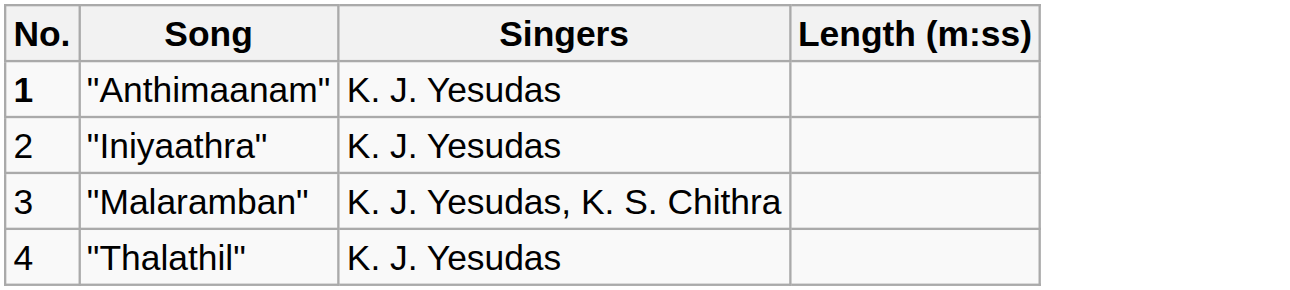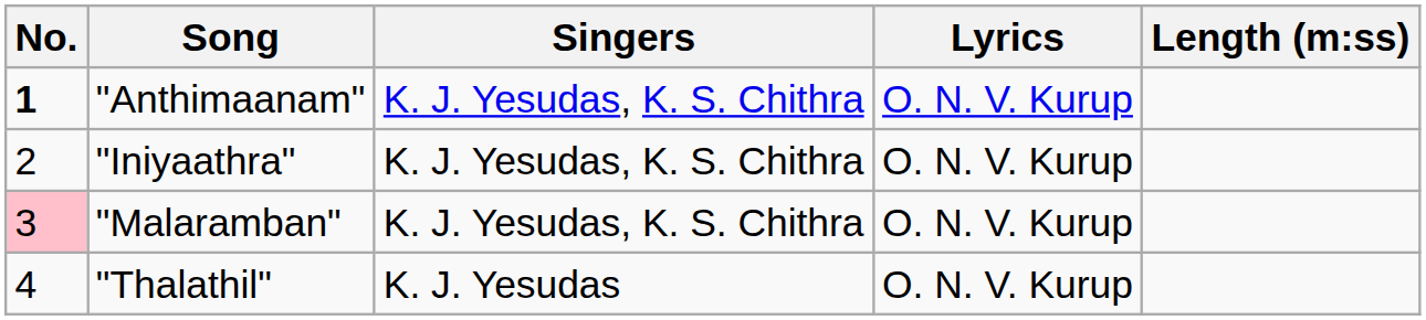+ column: Lyrics | O. N. V. Kurup | O. N. V. Kurup | O. N. V. Kurup | O. N. V. Kurup
"Anthimaanam" | Singers: K. J. Yesudas -> K. J. Yesudas, K. S. Chithra
"Iniyaathra" | Singers: K. J. Yesudas -> K. J. Yesudas, K. S. Chithra
"Malaramban" | No.: no background -> pink background
